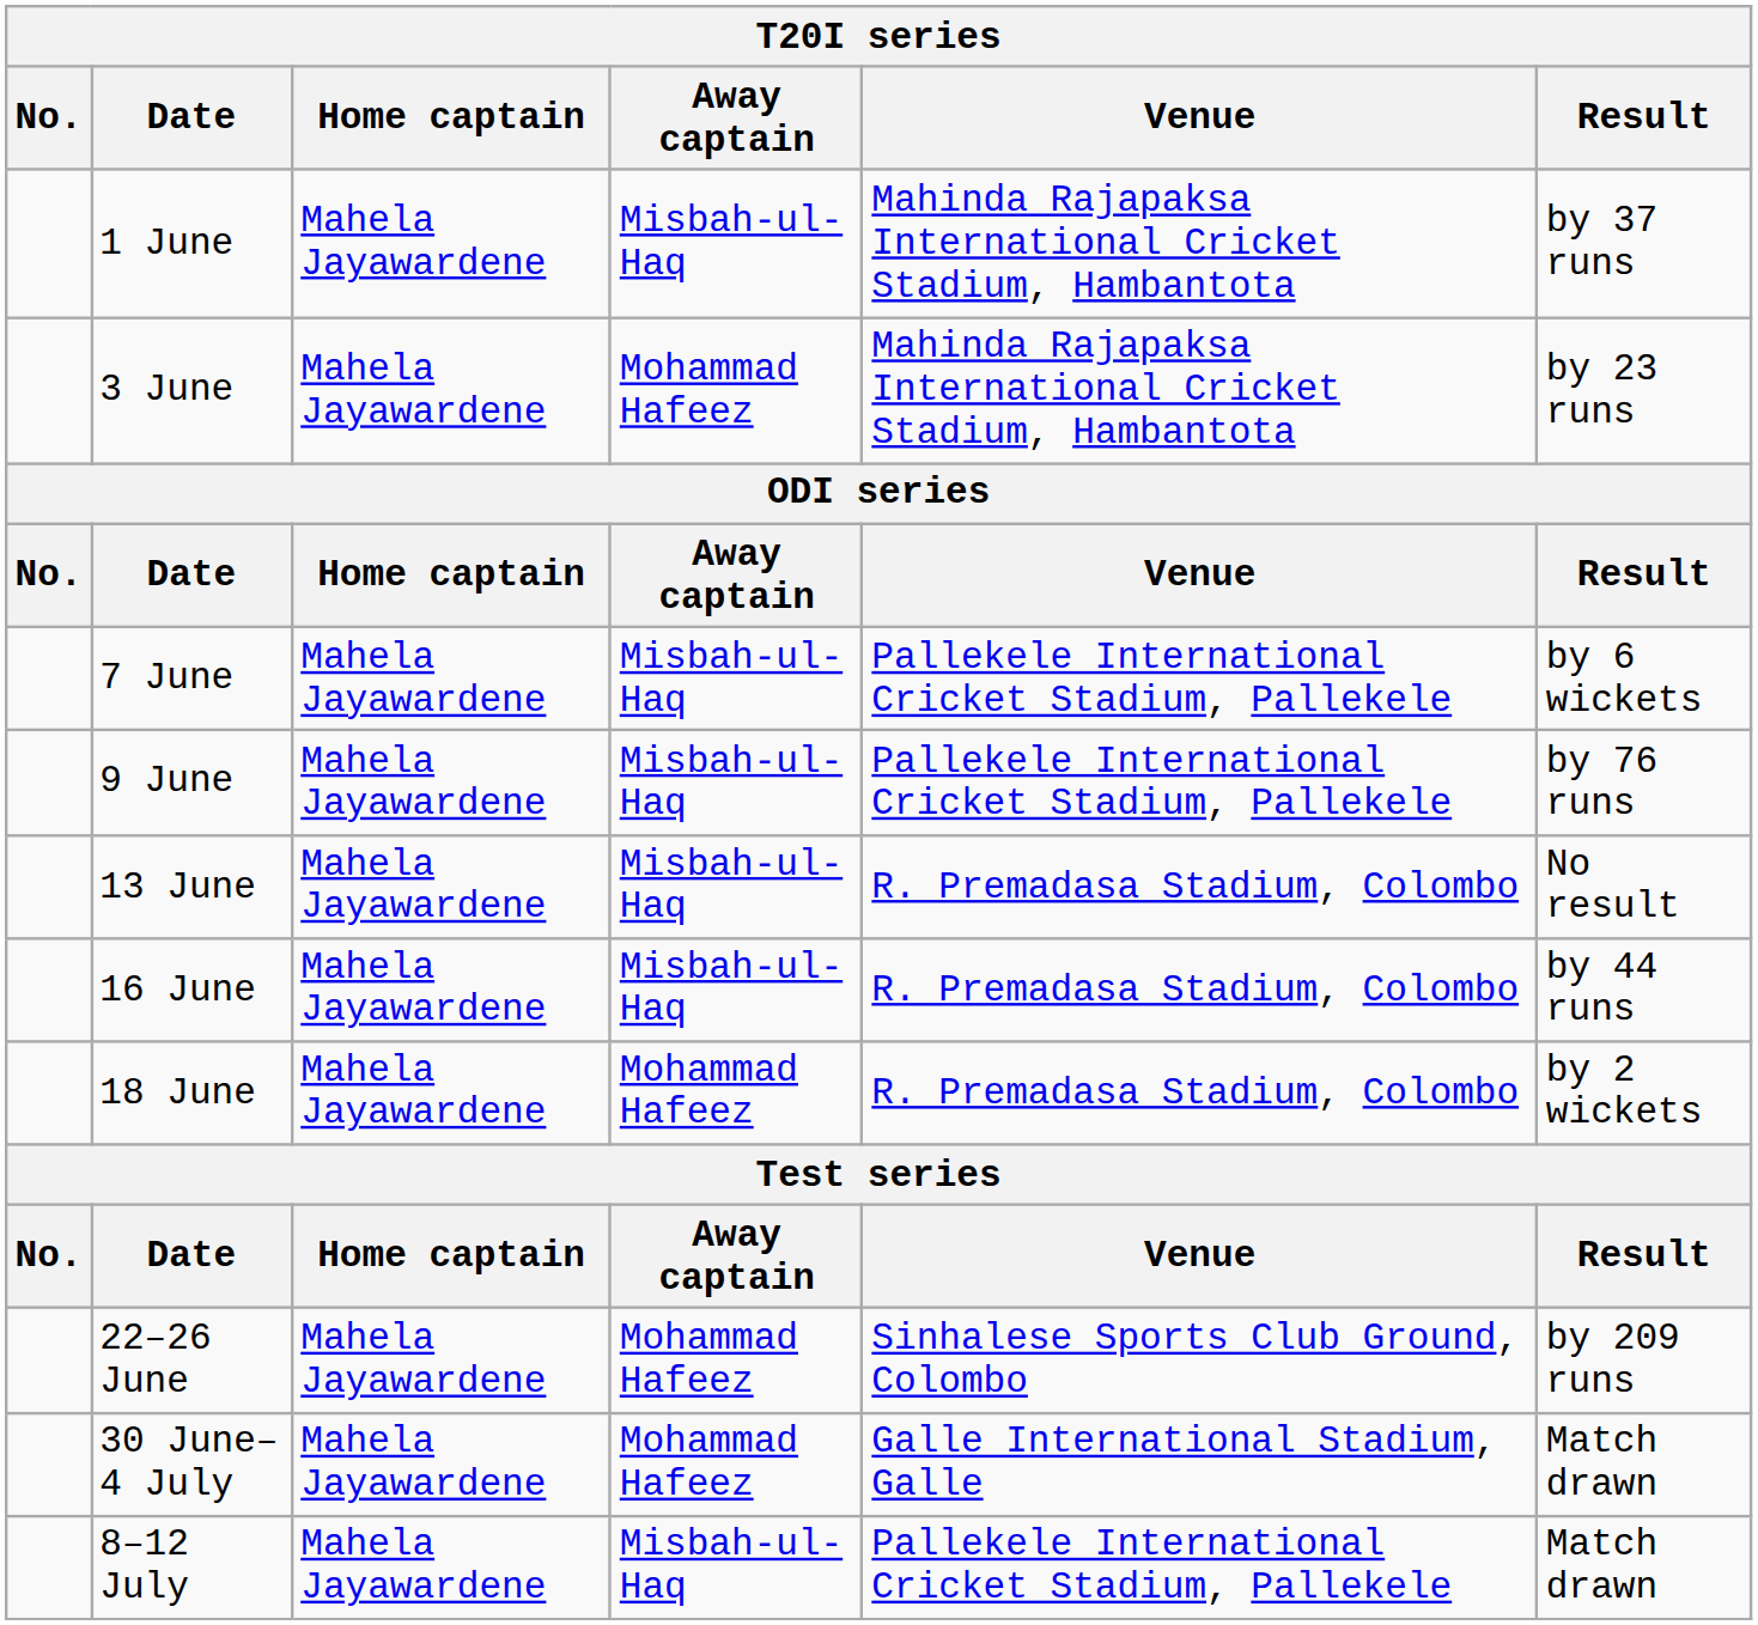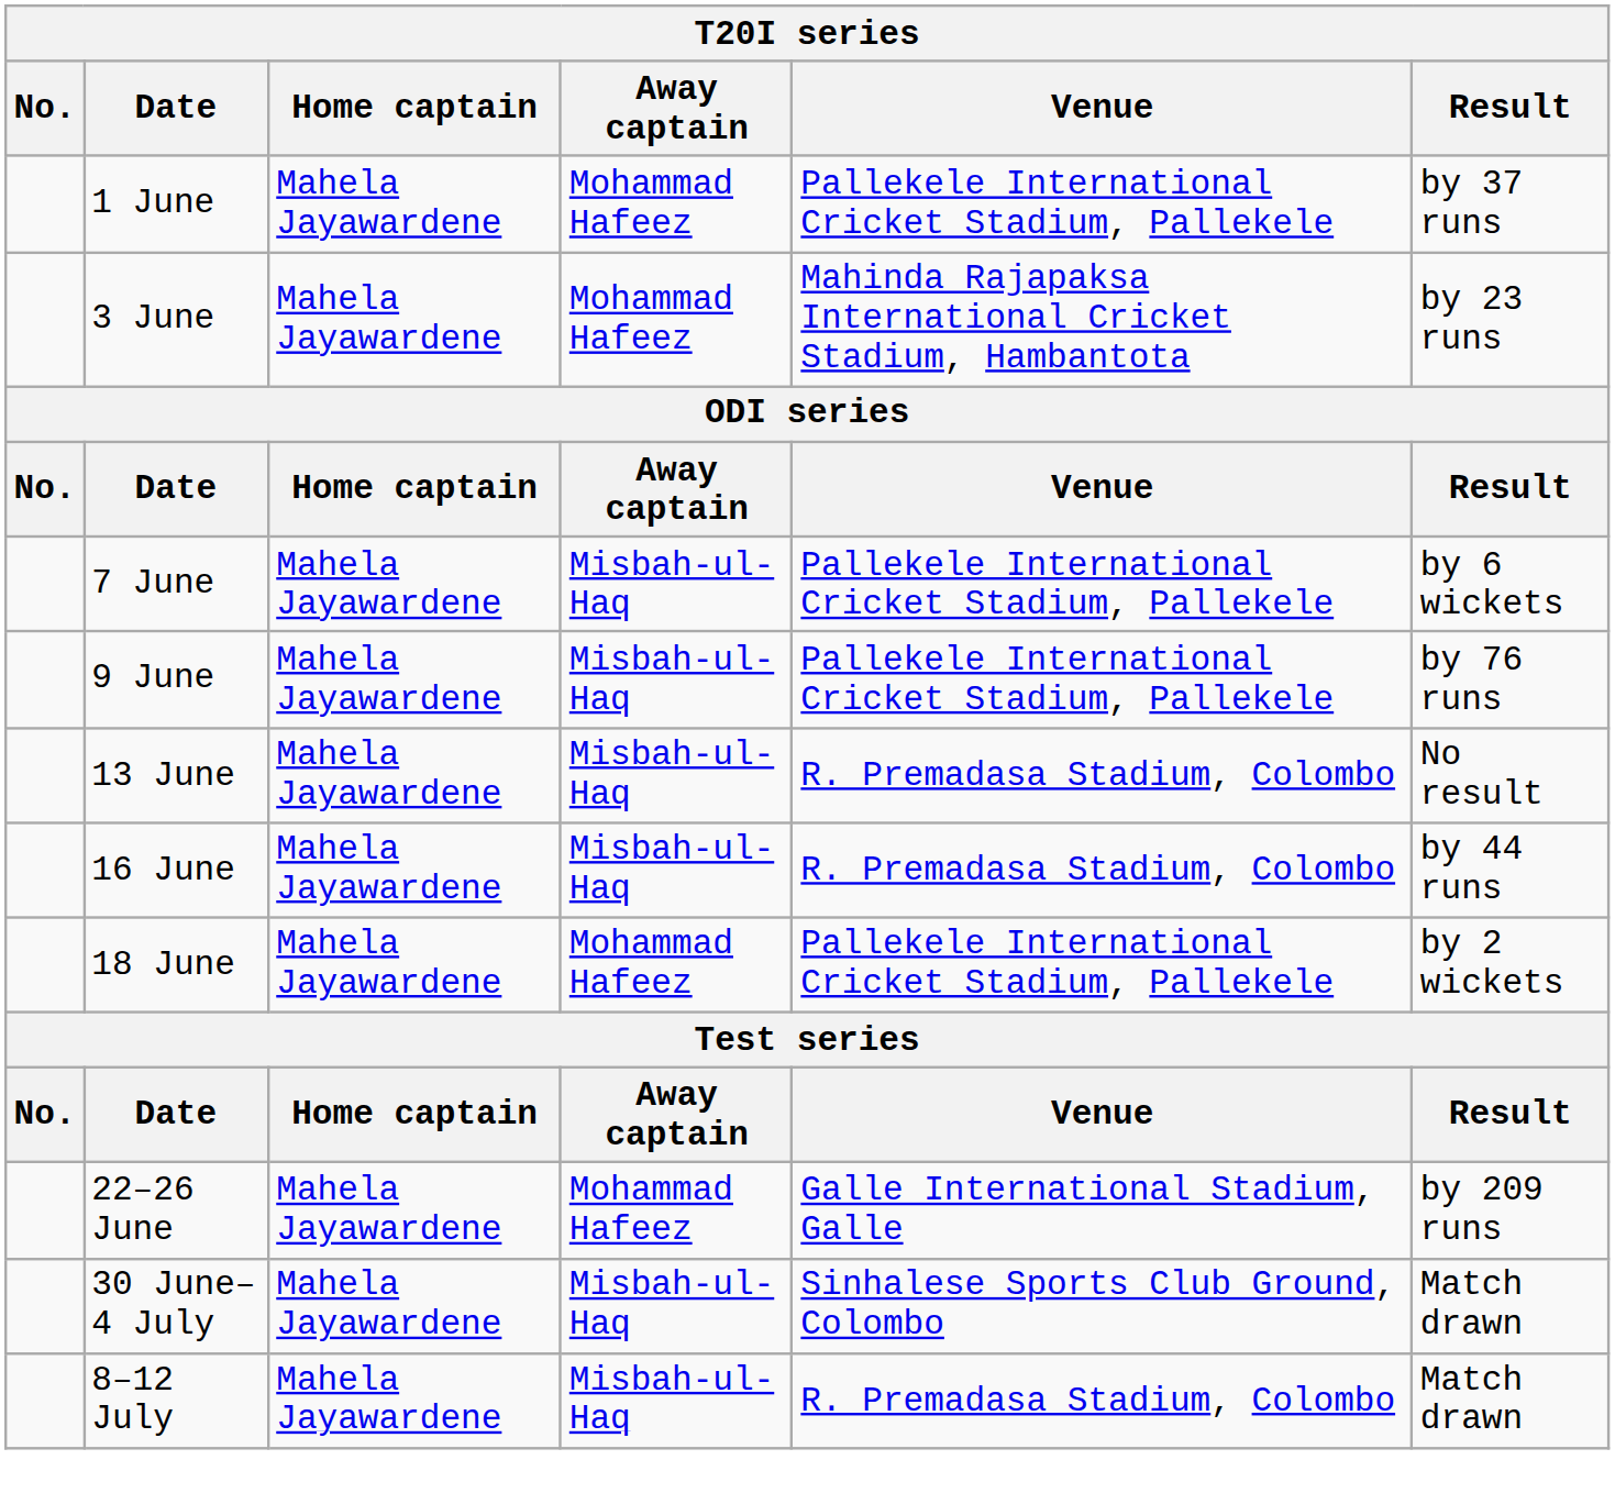1 June | Away captain: Misbah-ul-Haq -> Mohammad Hafeez
1 June | Venue: Mahinda Rajapaksa International Cricket Stadium, Hambantota -> Pallekele International Cricket Stadium, Pallekele
18 June | Venue: R. Premadasa Stadium, Colombo -> Pallekele International Cricket Stadium, Pallekele
22–26 June | Venue: Sinhalese Sports Club Ground, Colombo -> Galle International Stadium, Galle
30 June–4 July | Away captain: Mohammad Hafeez -> Misbah-ul-Haq
30 June–4 July | Venue: Galle International Stadium, Galle -> Sinhalese Sports Club Ground, Colombo
8–12 July | Venue: Pallekele International Cricket Stadium, Pallekele -> R. Premadasa Stadium, Colombo
